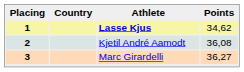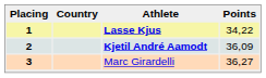1 | Points: 34,62 -> 34,22
2 | Athlete: normal -> bold
2 | Points: 36,08 -> 36,09
